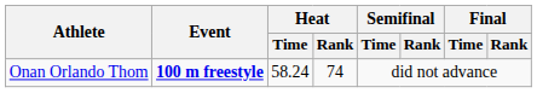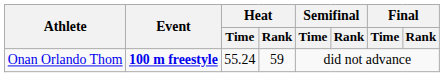Onan Orlando Thom | Heat / Time: 58.24 -> 55.24
Onan Orlando Thom | Heat / Rank: 74 -> 59
